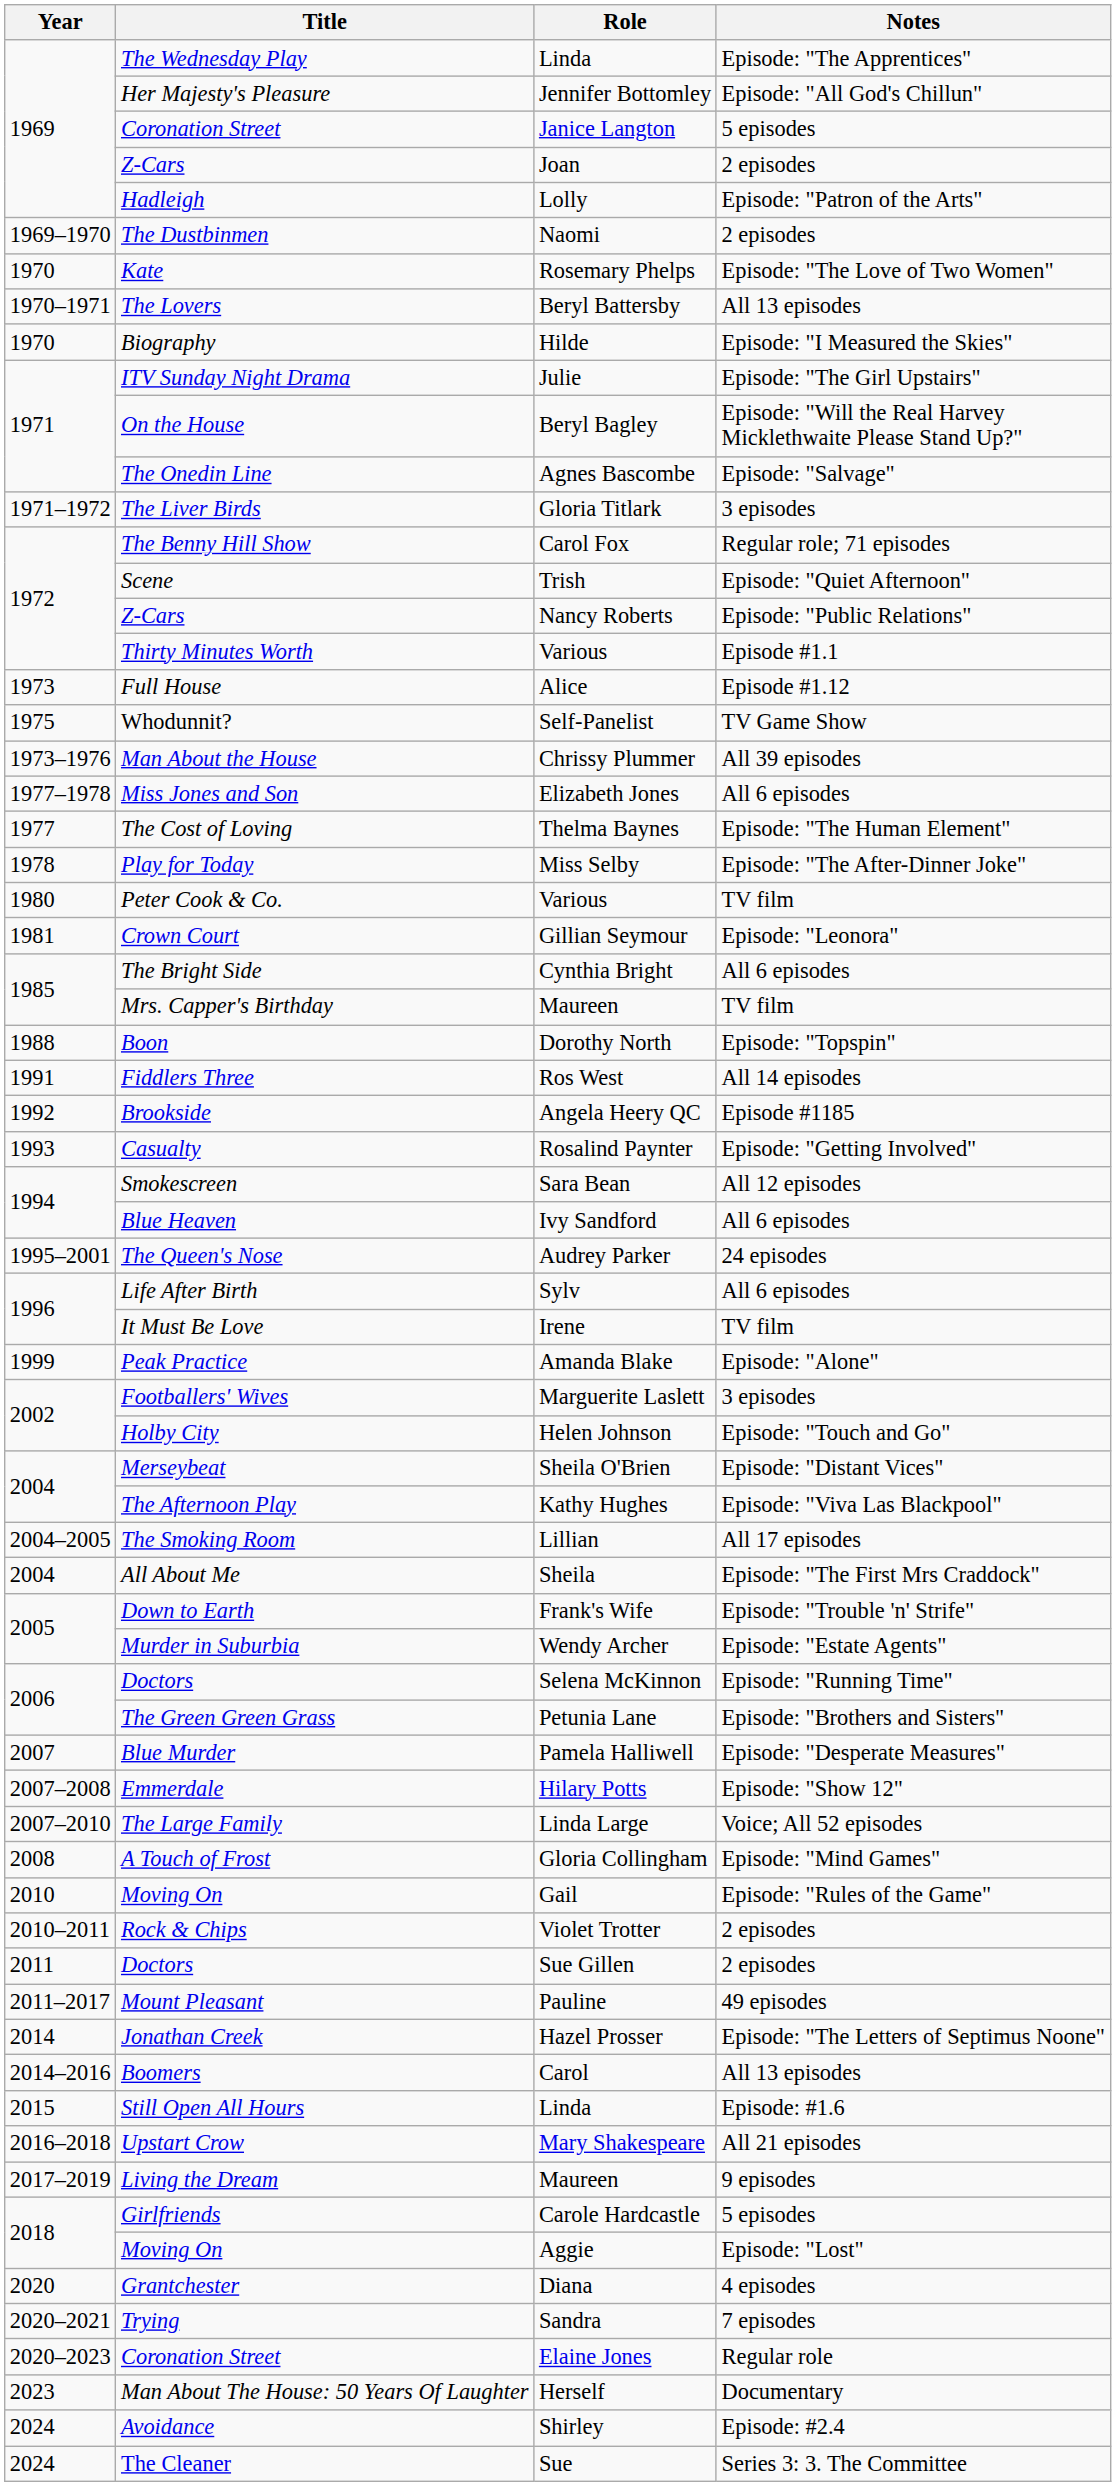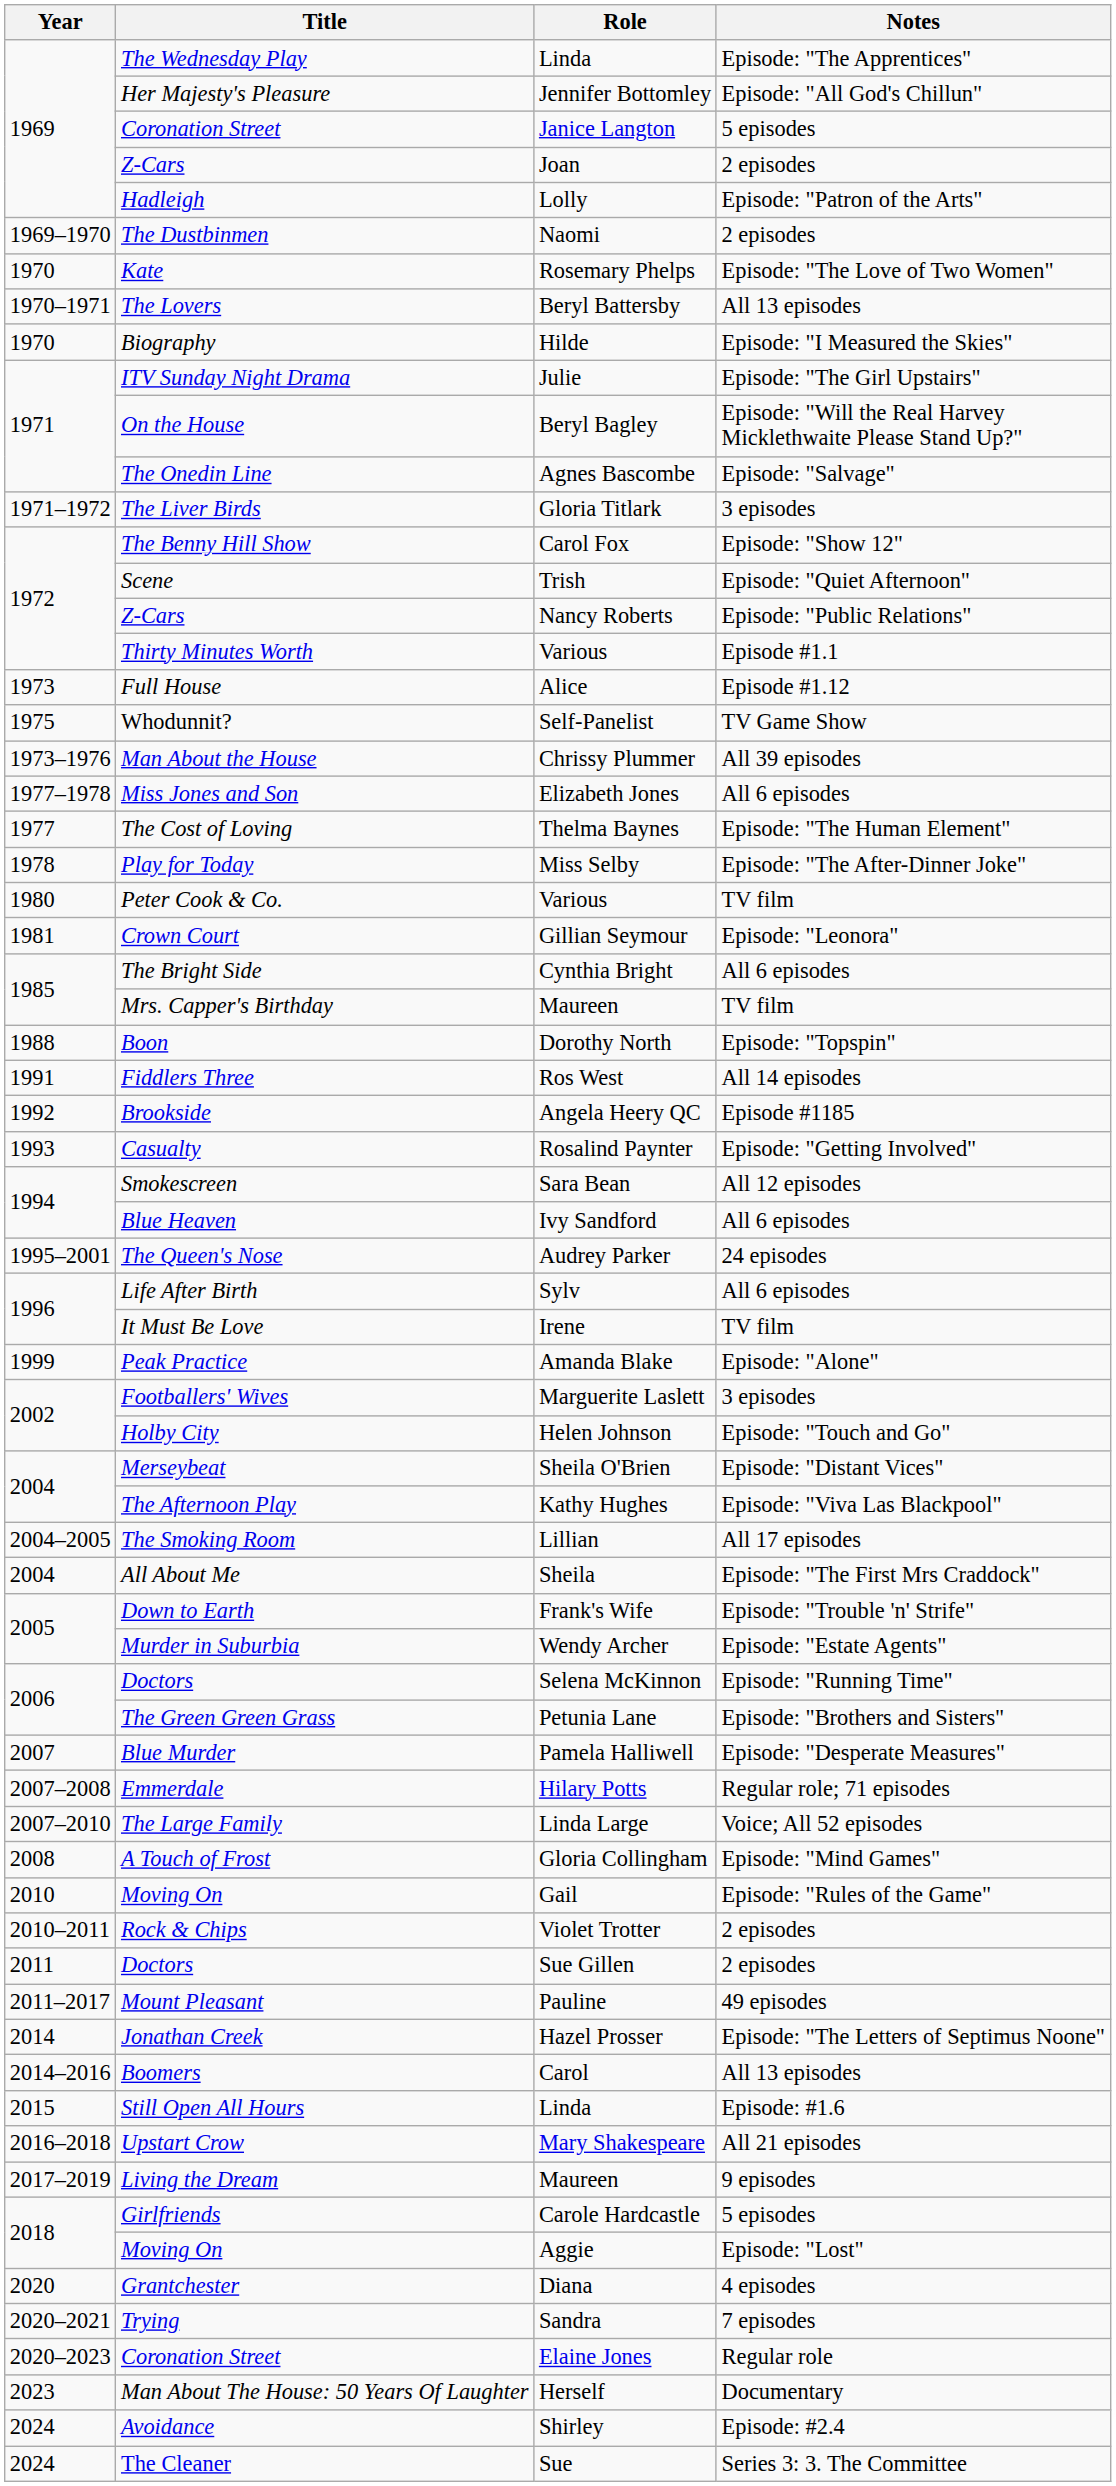Carol Fox | Notes: Regular role; 71 episodes -> Episode: "Show 12"
Hilary Potts | Notes: Episode: "Show 12" -> Regular role; 71 episodes
